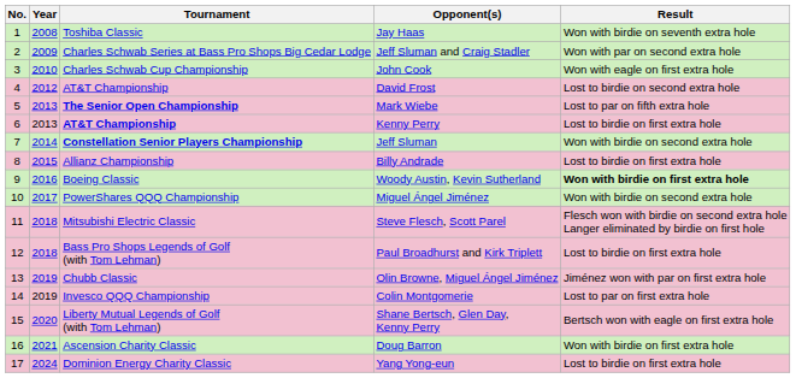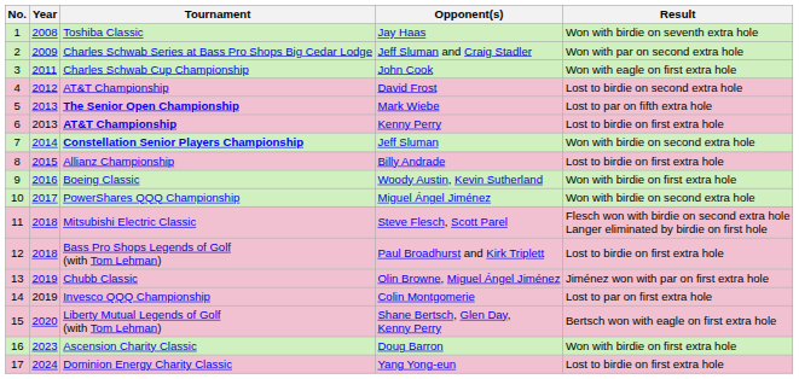John Cook | Year: 2010 -> 2011
Woody Austin, Kevin Sutherland | Result: bold -> normal
Doug Barron | Year: 2021 -> 2023
